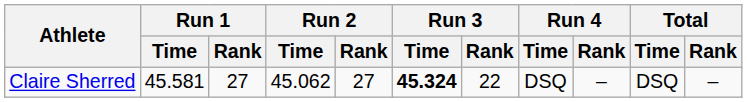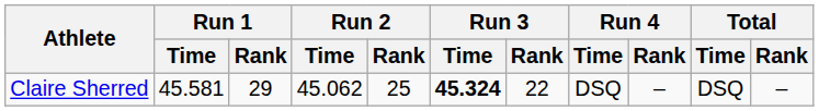Claire Sherred | Run 1 / Rank: 27 -> 29
Claire Sherred | Run 2 / Rank: 27 -> 25
